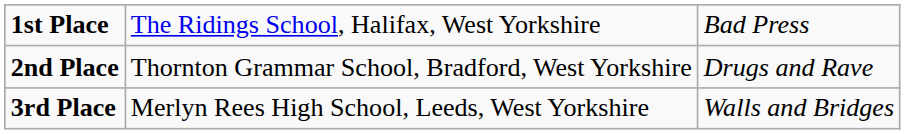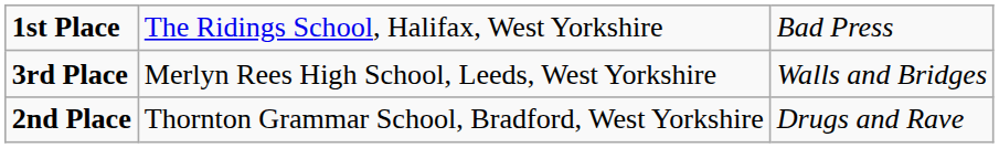rows swapped: 2nd Place <-> 3rd Place
